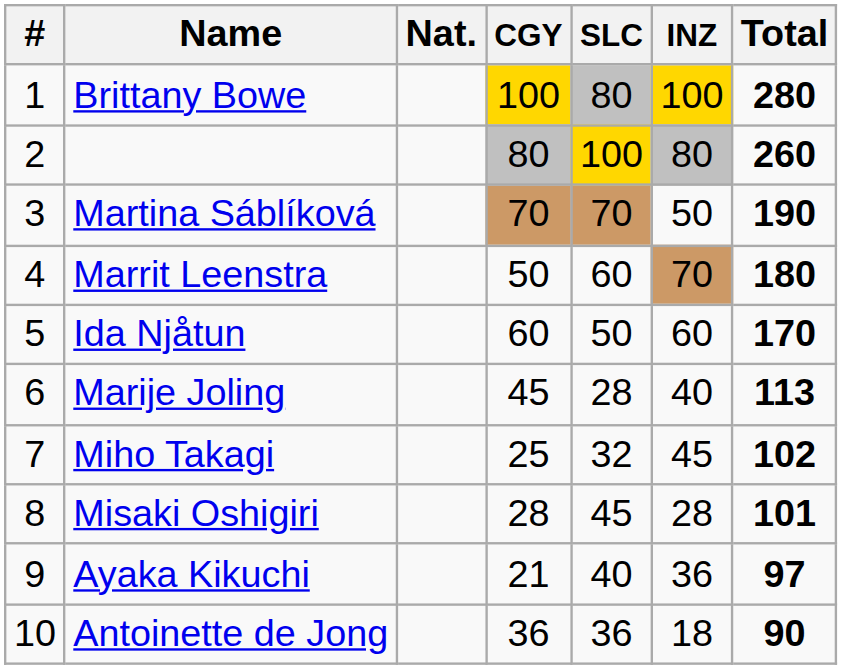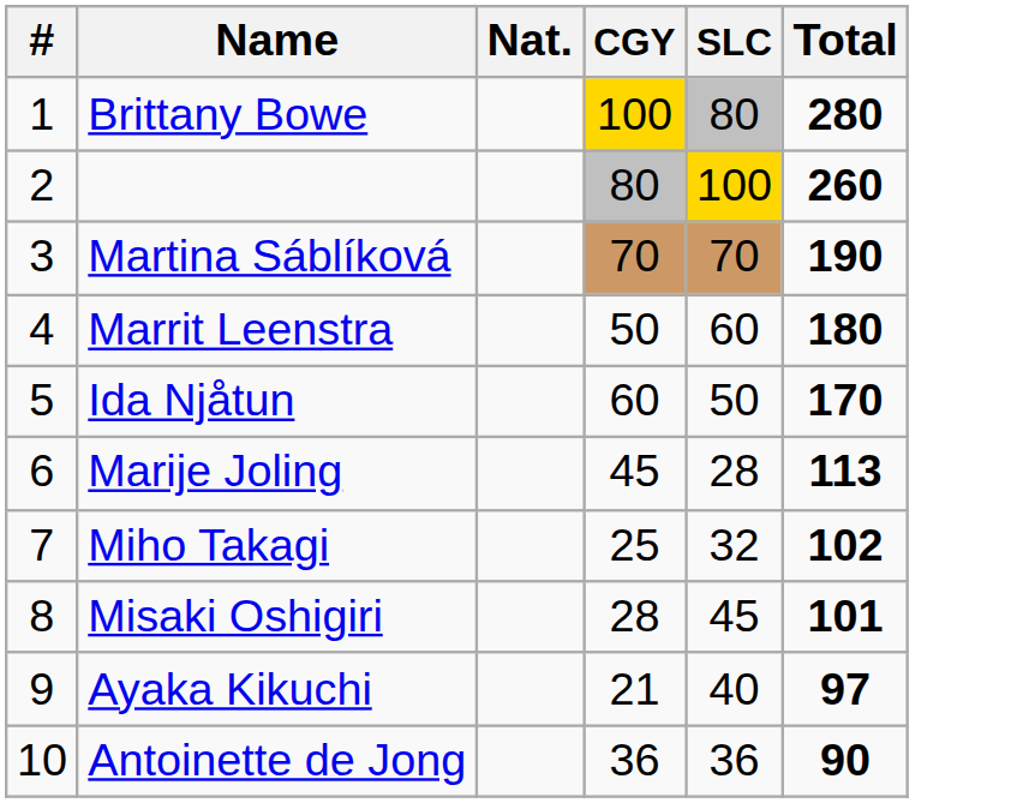- column: INZ | 100 | 80 | 50 | 70 | 60 | 40 | 45 | 28 | 36 | 18
